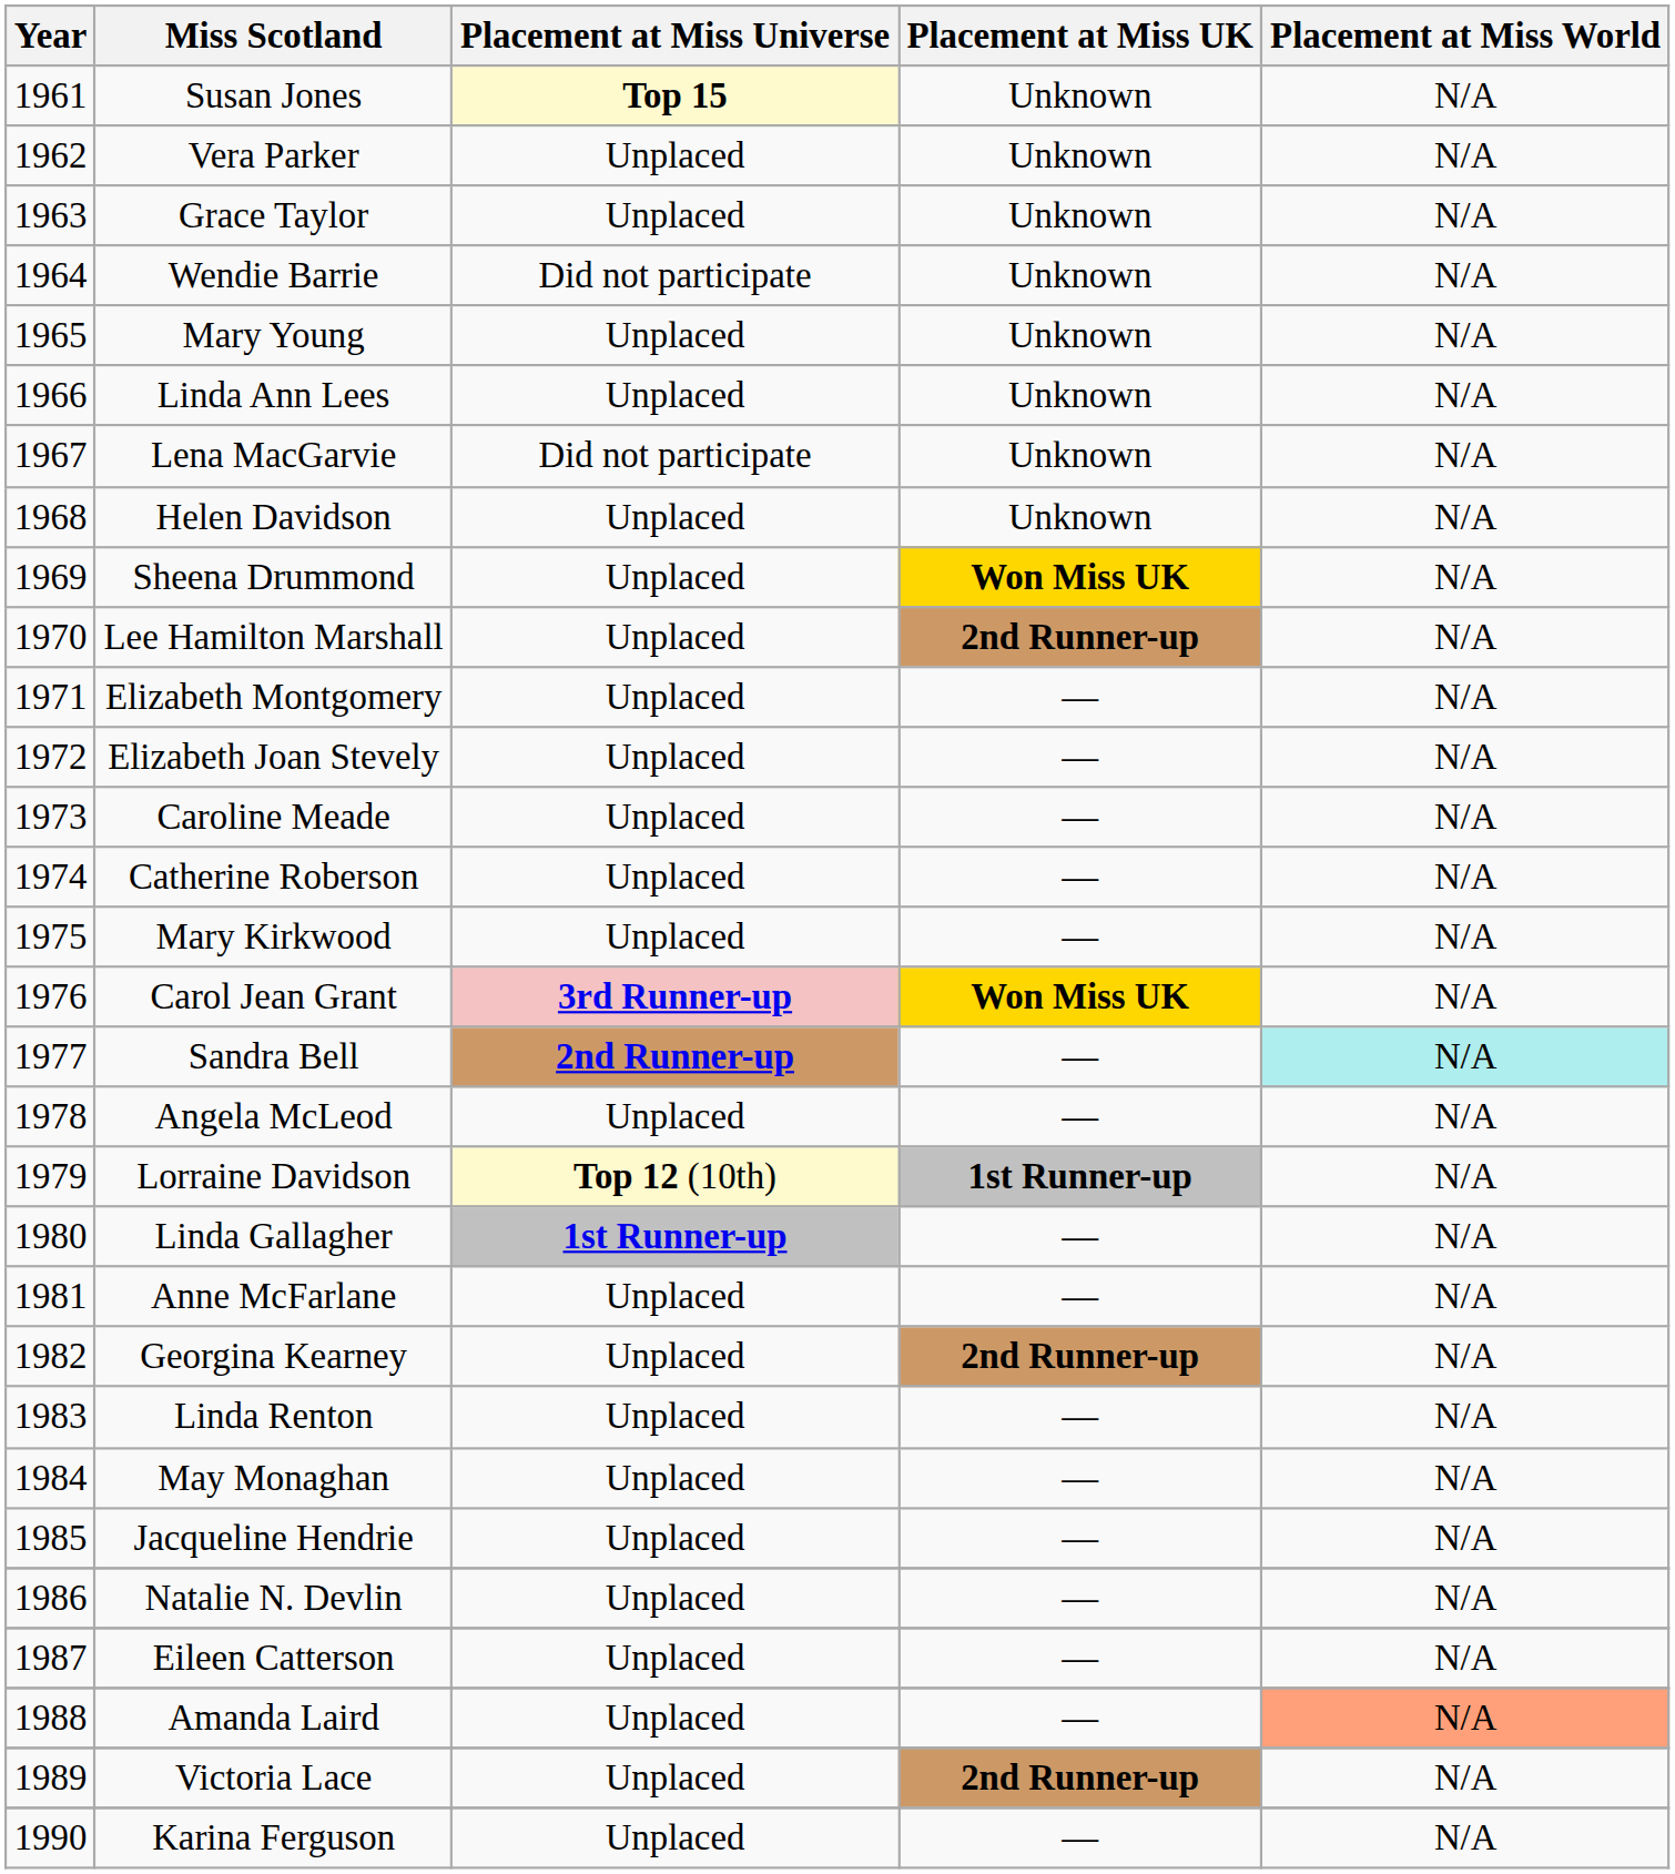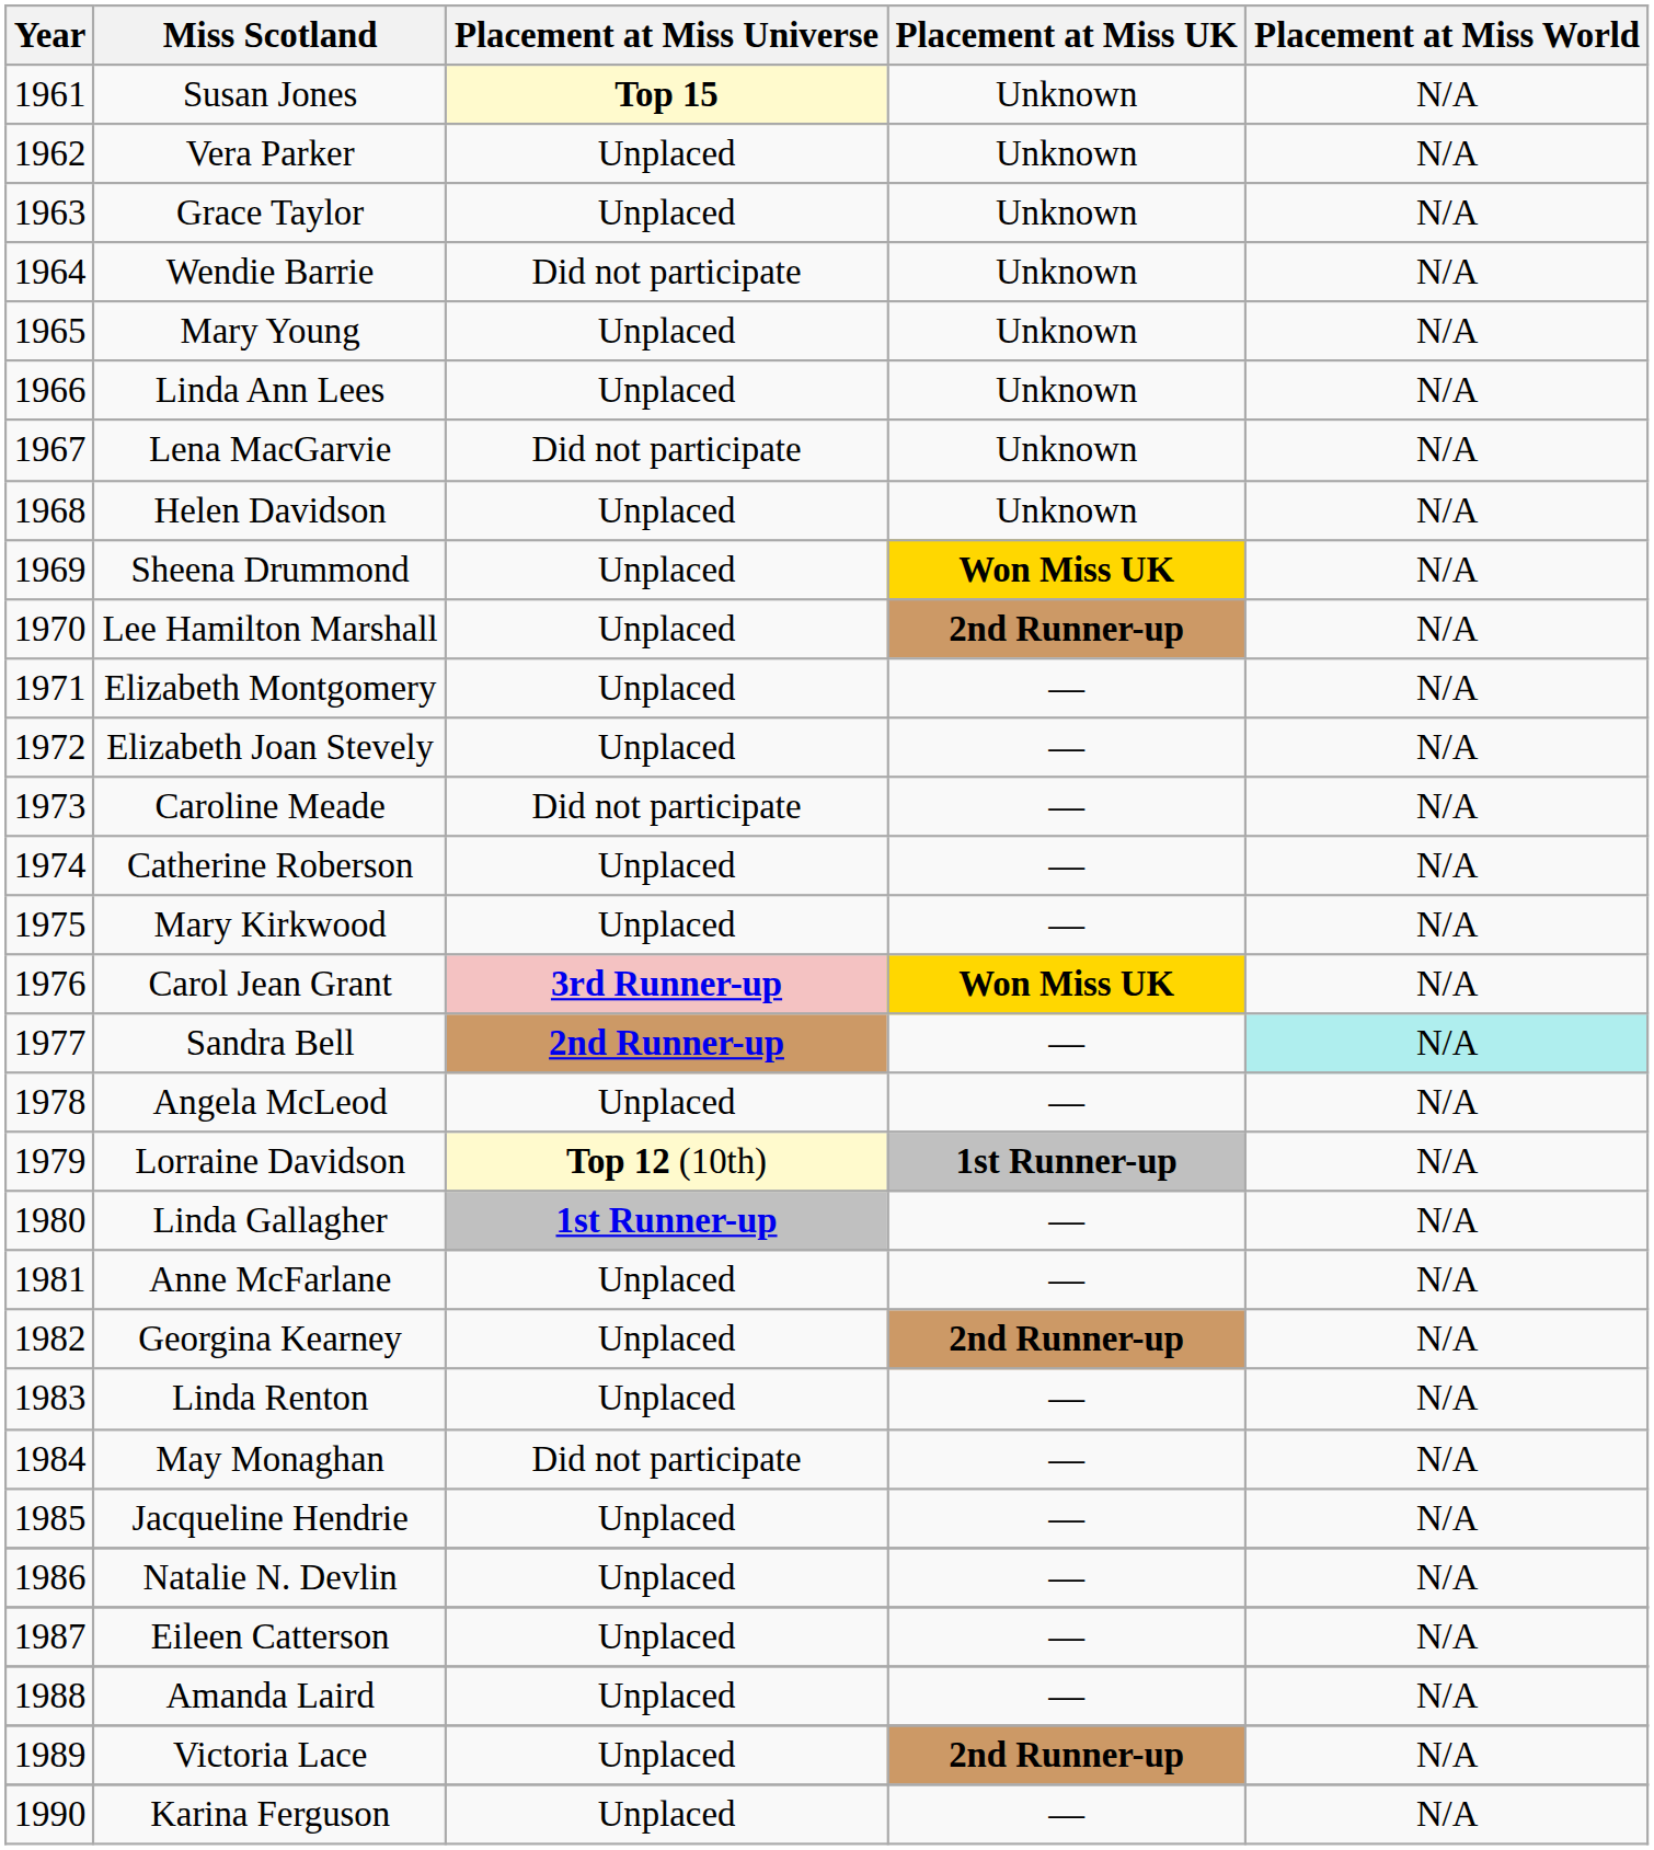Caroline Meade | Placement at Miss Universe: Unplaced -> Did not participate
May Monaghan | Placement at Miss Universe: Unplaced -> Did not participate
Amanda Laird | Placement at Miss World: lightsalmon background -> no background
